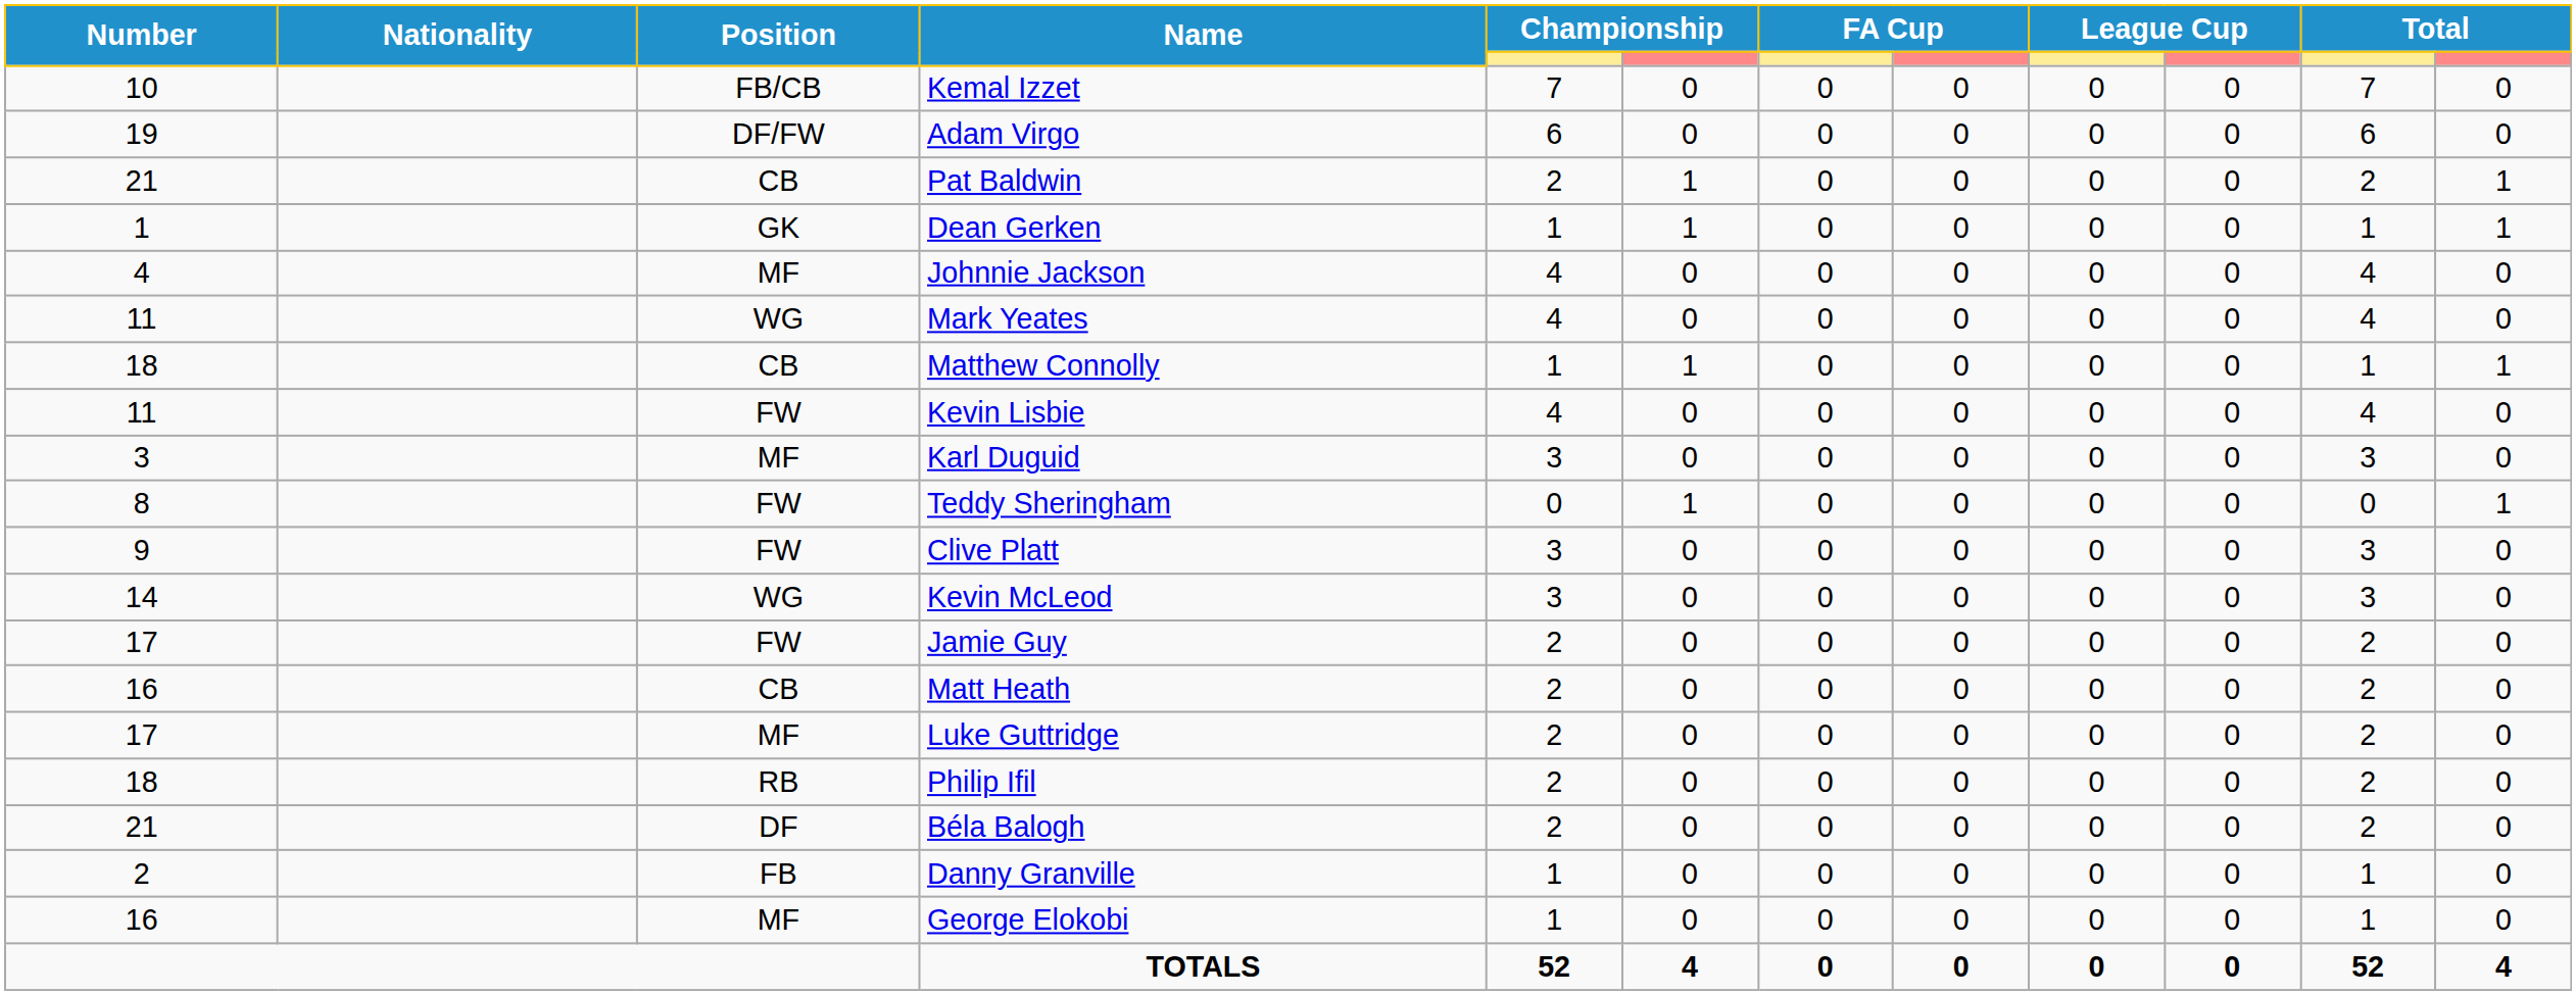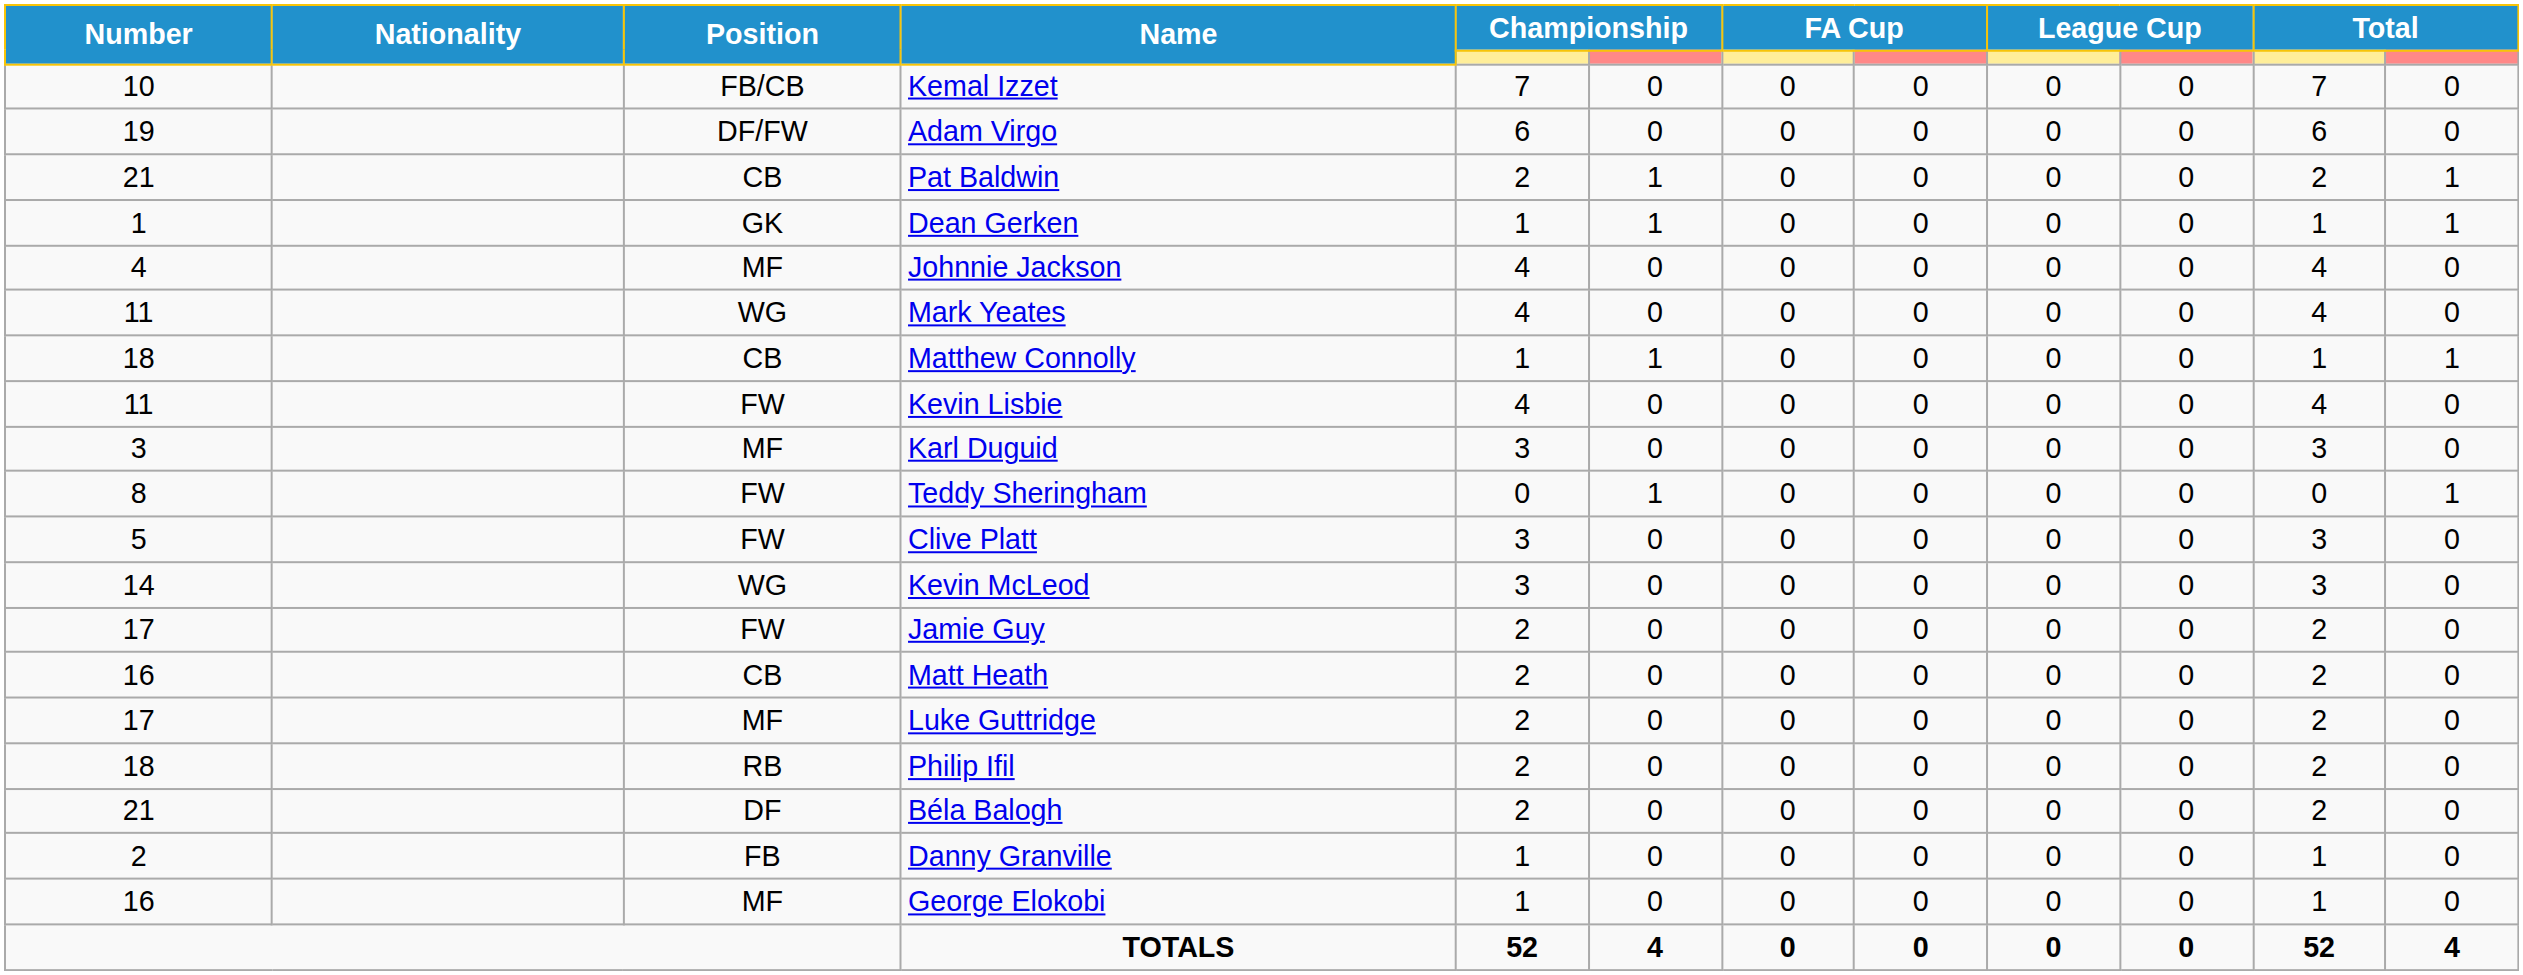Clive Platt | Number: 9 -> 5
